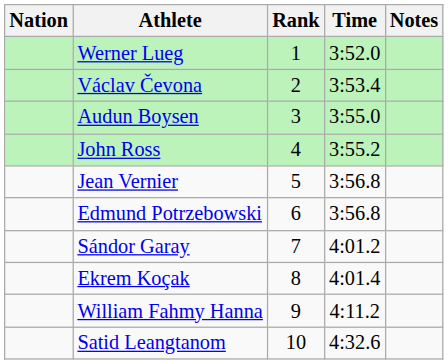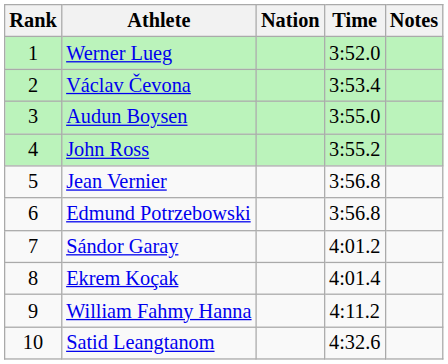columns swapped: Rank <-> Nation
